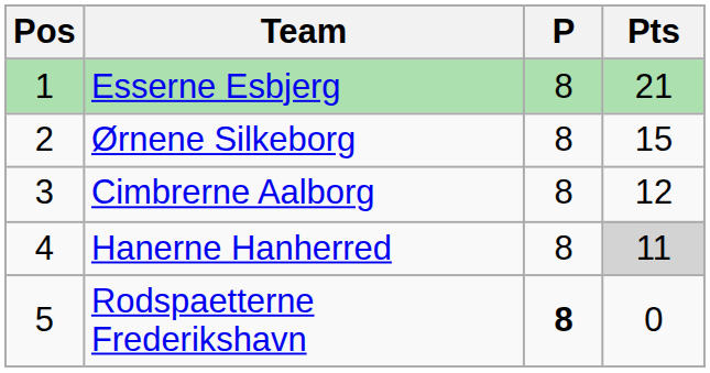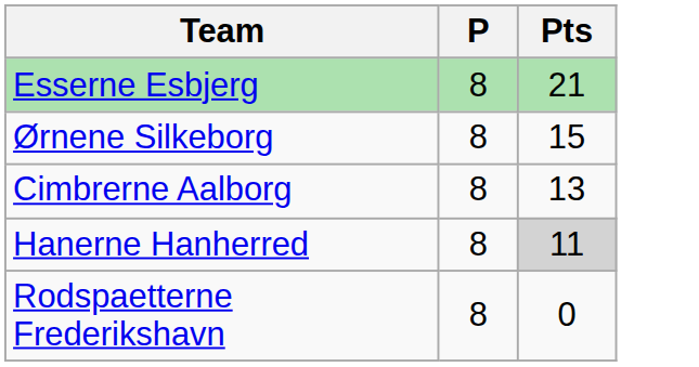- column: Pos | 1 | 2 | 3 | 4 | 5
Cimbrerne Aalborg | Pts: 12 -> 13
Rodspaetterne Frederikshavn | P: bold -> normal
